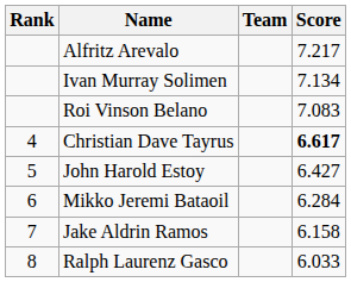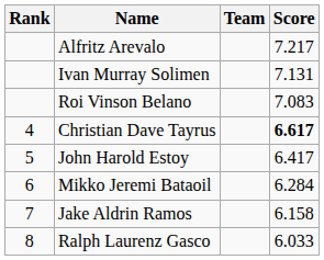Ivan Murray Solimen | Score: 7.134 -> 7.131
John Harold Estoy | Score: 6.427 -> 6.417
